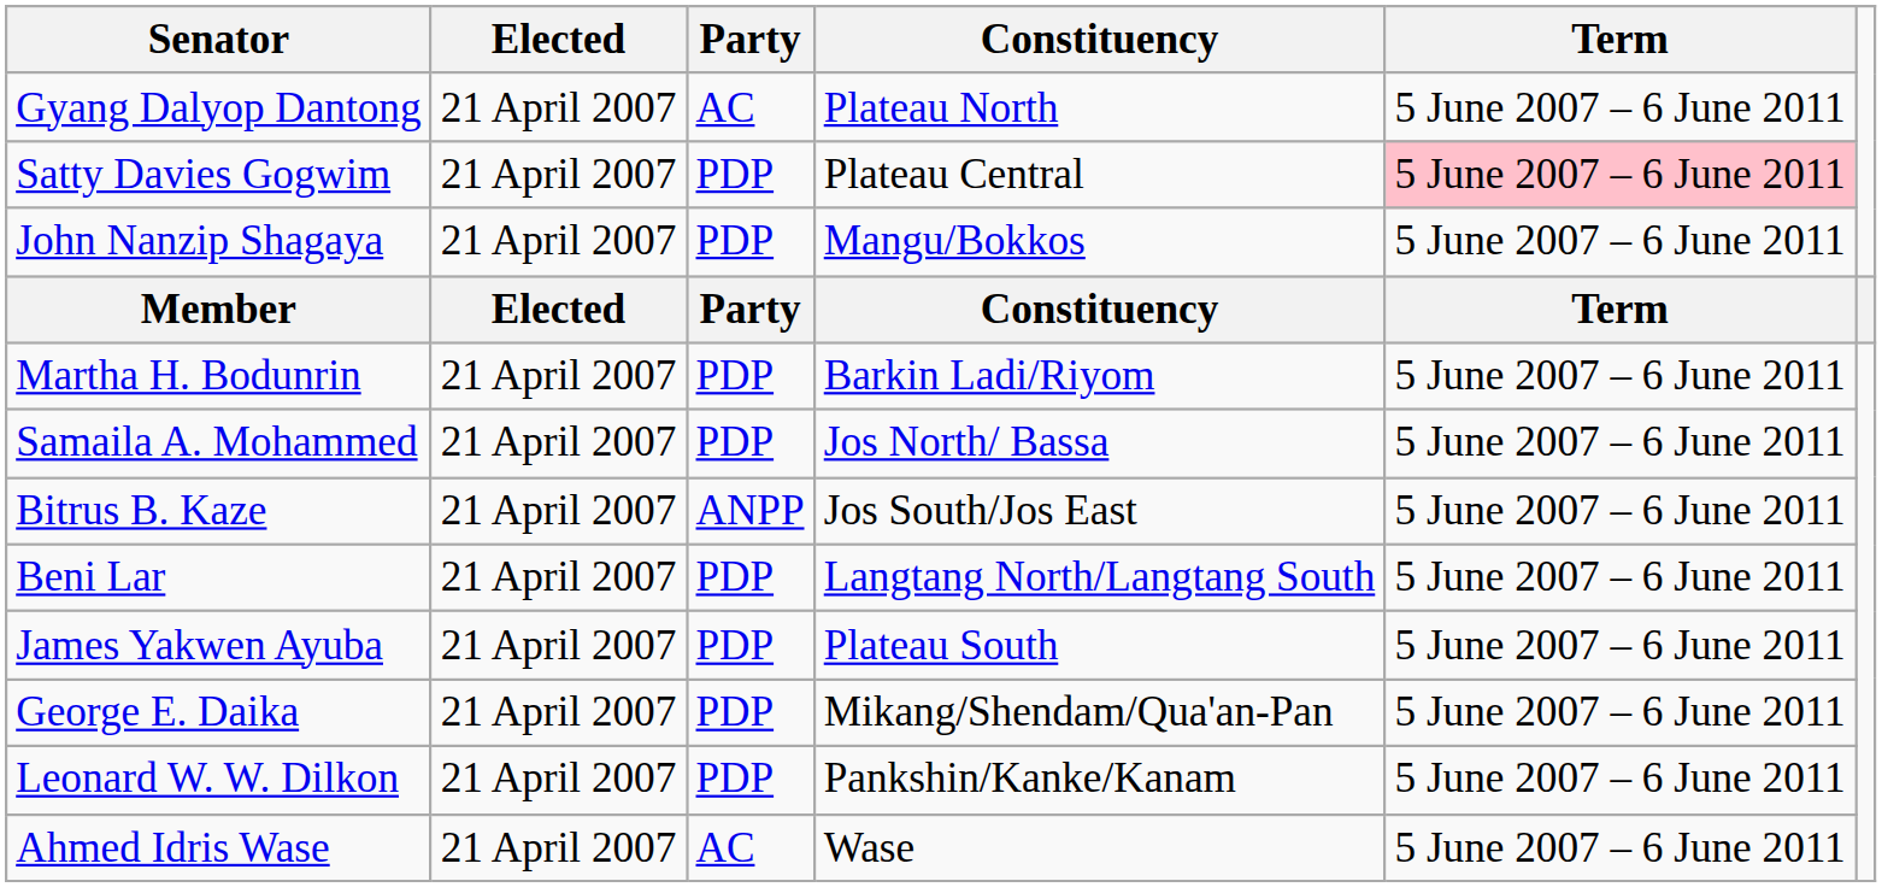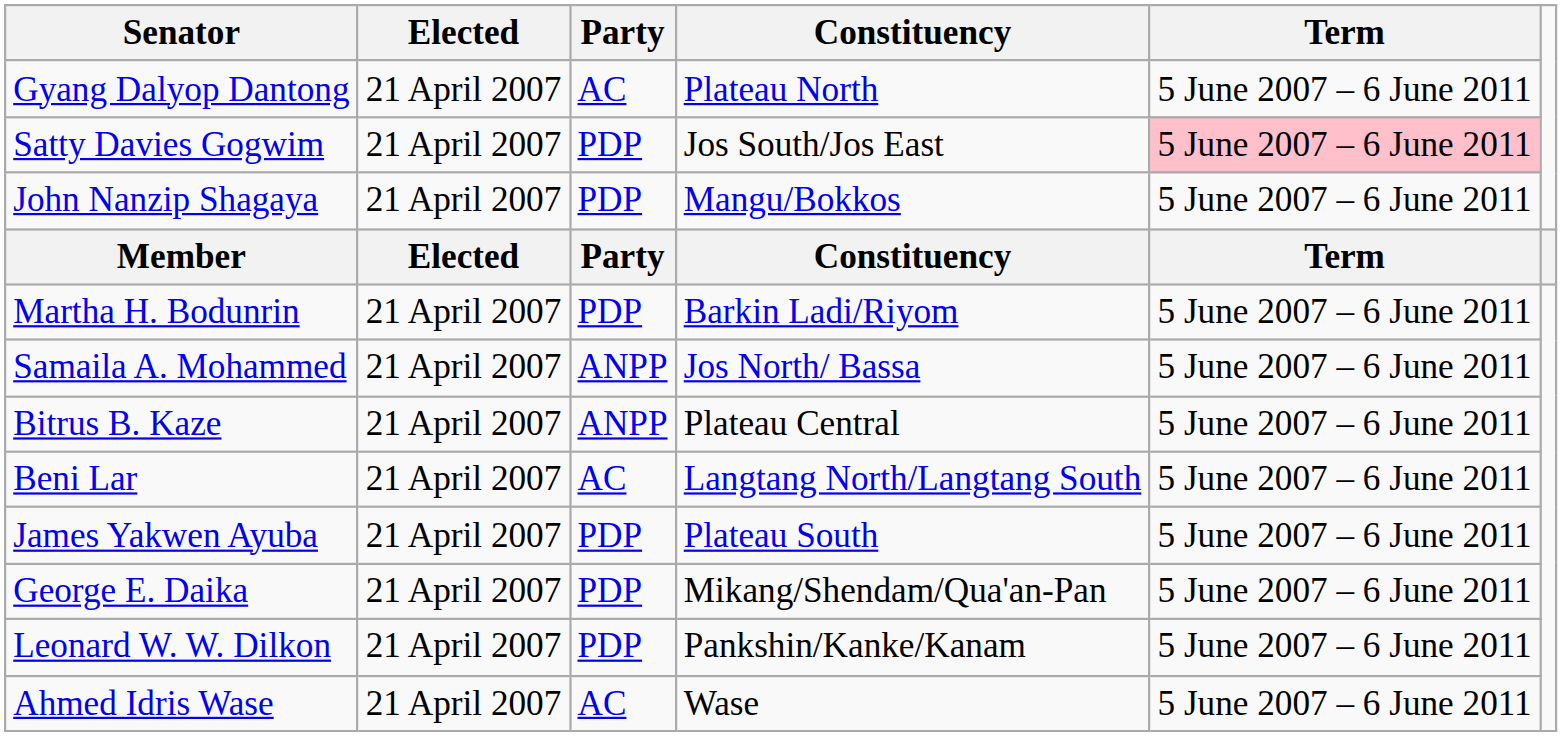Satty Davies Gogwim | Constituency: Plateau Central -> Jos South/Jos East
Samaila A. Mohammed | Party: PDP -> ANPP
Bitrus B. Kaze | Constituency: Jos South/Jos East -> Plateau Central
Beni Lar | Party: PDP -> AC
